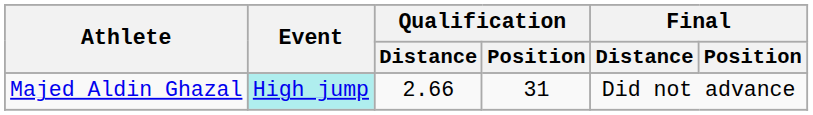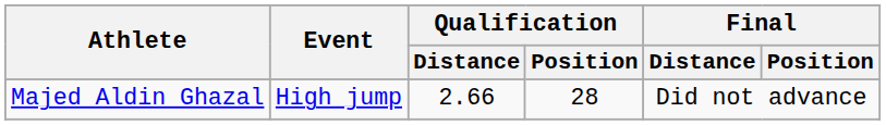Majed Aldin Ghazal | Event: paleturquoise background -> no background
Majed Aldin Ghazal | Qualification / Position: 31 -> 28
